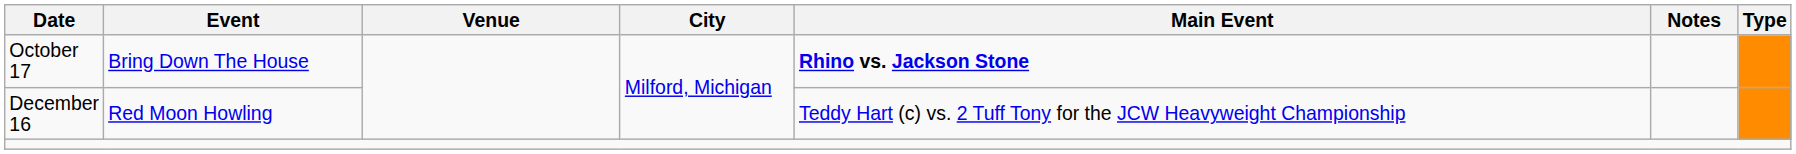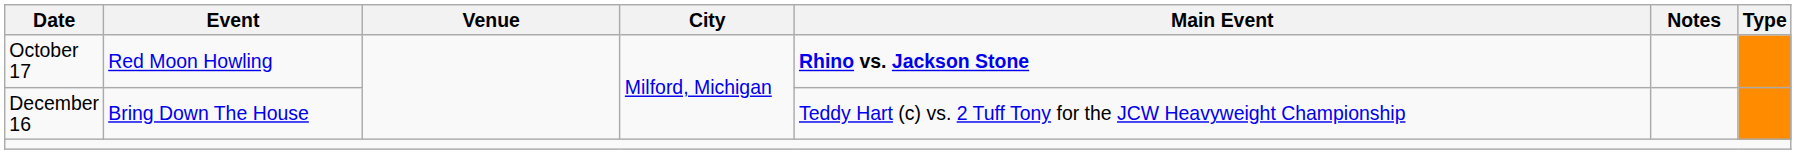October 17 | Event: Bring Down The House -> Red Moon Howling
December 16 | Event: Red Moon Howling -> Bring Down The House
